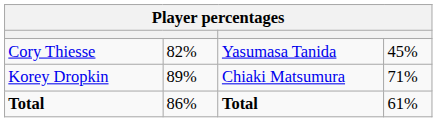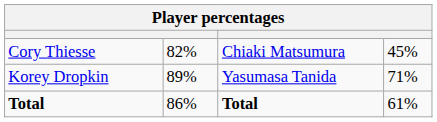Cory Thiesse | column 3: Yasumasa Tanida -> Chiaki Matsumura
Korey Dropkin | column 3: Chiaki Matsumura -> Yasumasa Tanida
